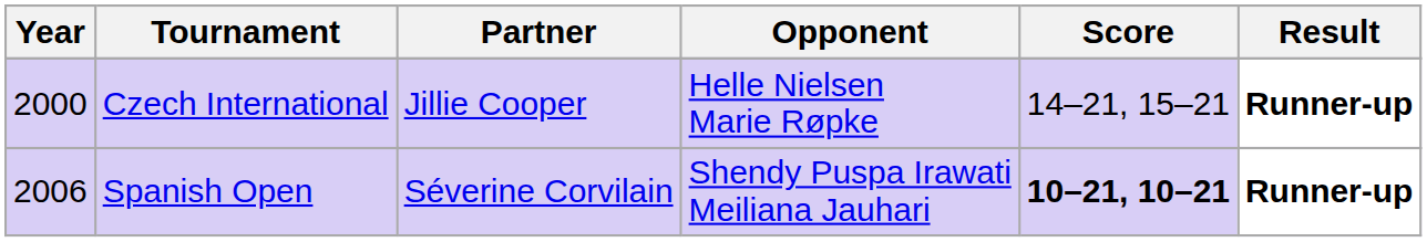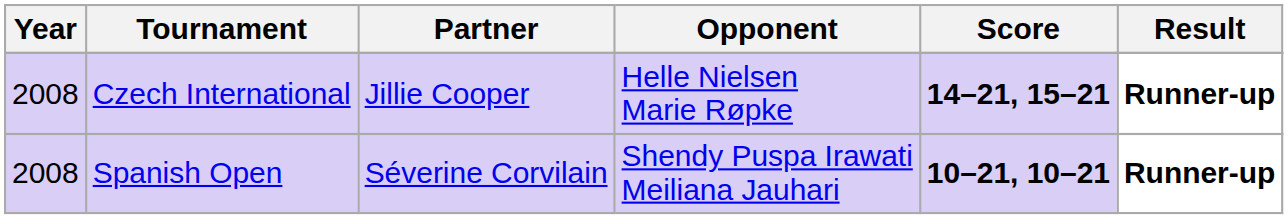Czech International | Year: 2000 -> 2008
Czech International | Score: normal -> bold
Spanish Open | Year: 2006 -> 2008
